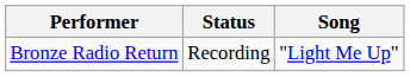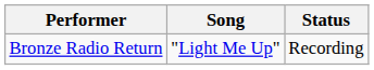columns swapped: Song <-> Status
